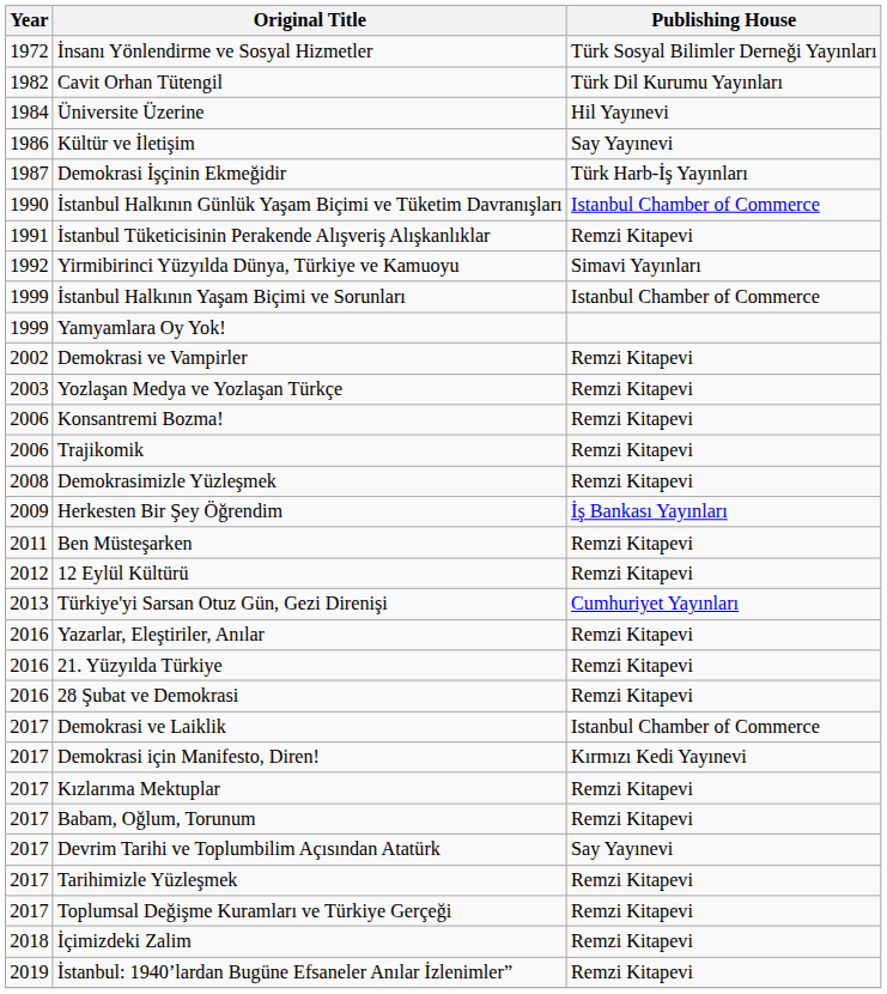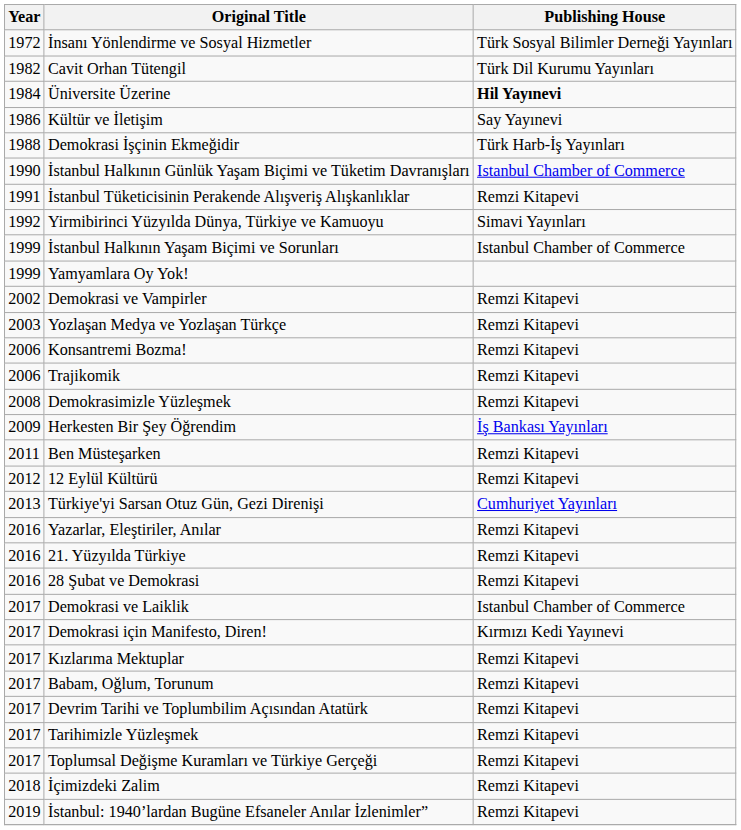Üniversite Üzerine | Publishing House: normal -> bold
Demokrasi İşçinin Ekmeğidir | Year: 1987 -> 1988
Devrim Tarihi ve Toplumbilim Açısından Atatürk | Publishing House: Say Yayınevi -> Remzi Kitapevi
